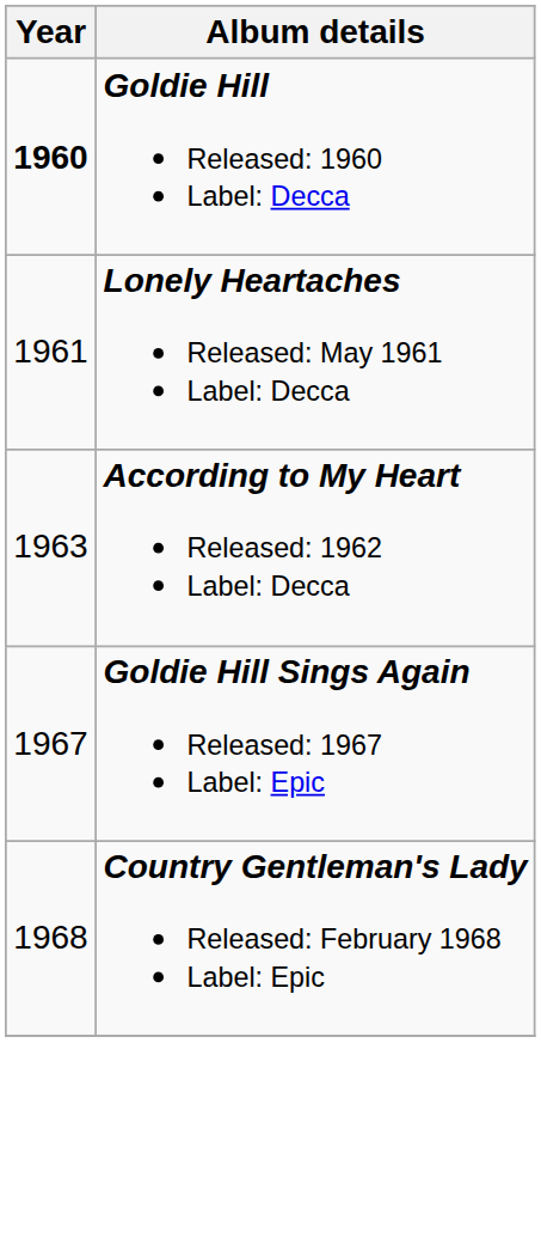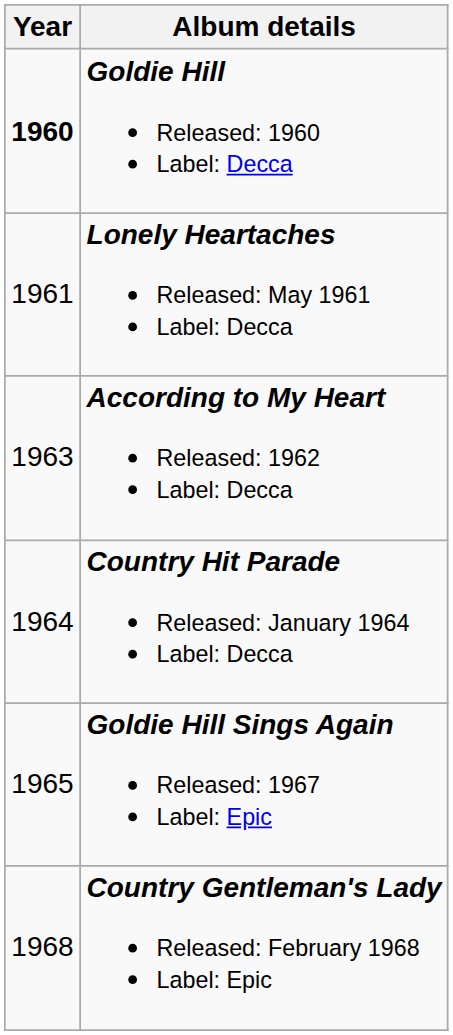+ row: 1964 | Country Hit Parade Released: January 1964 Label: Decca
Goldie Hill Sings Again Released: 1967 Label: Epic | Year: 1967 -> 1965
